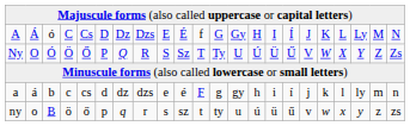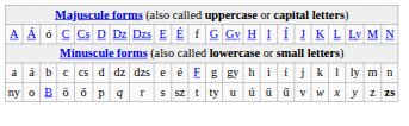- row: Ny | O | Ó | Ö | Ő | P | Q | R | S | Sz | T | Ty | U | Ú | Ü | Ű | V | W | X | Y | Z | Zs
ny | column 22: normal -> bold
